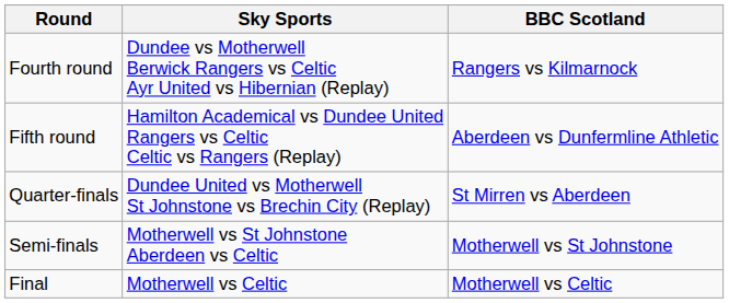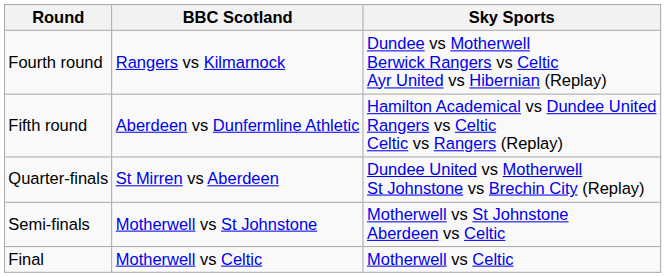columns swapped: Sky Sports <-> BBC Scotland
